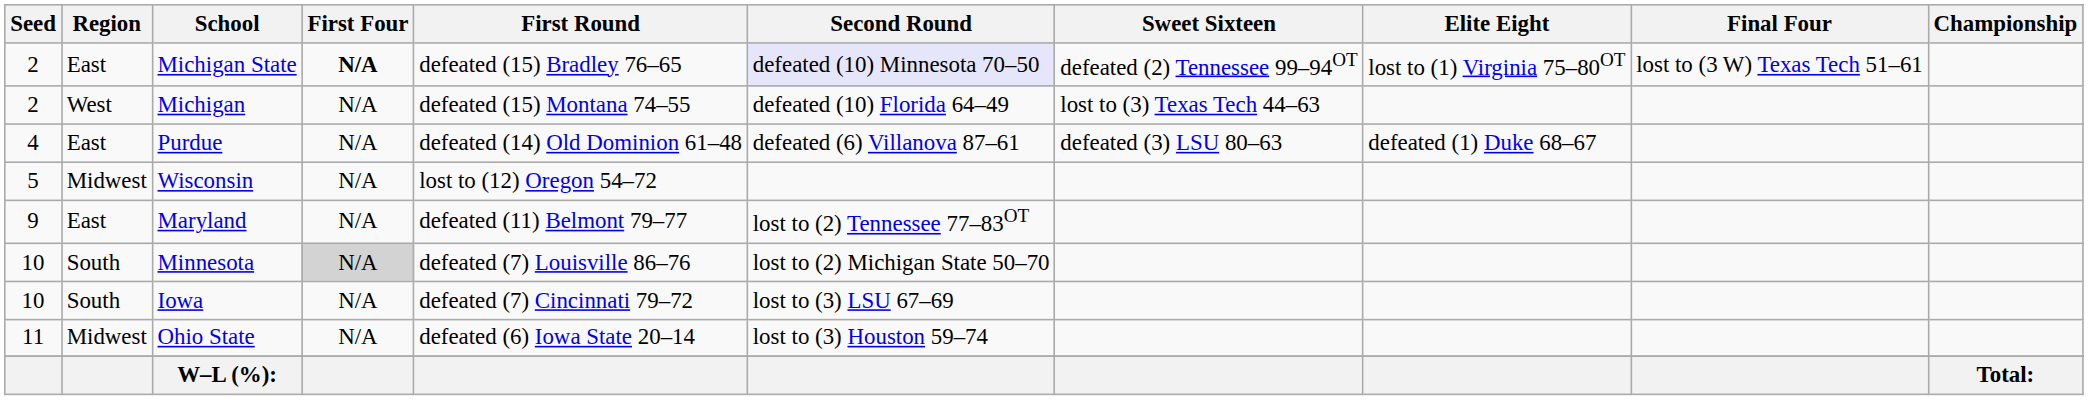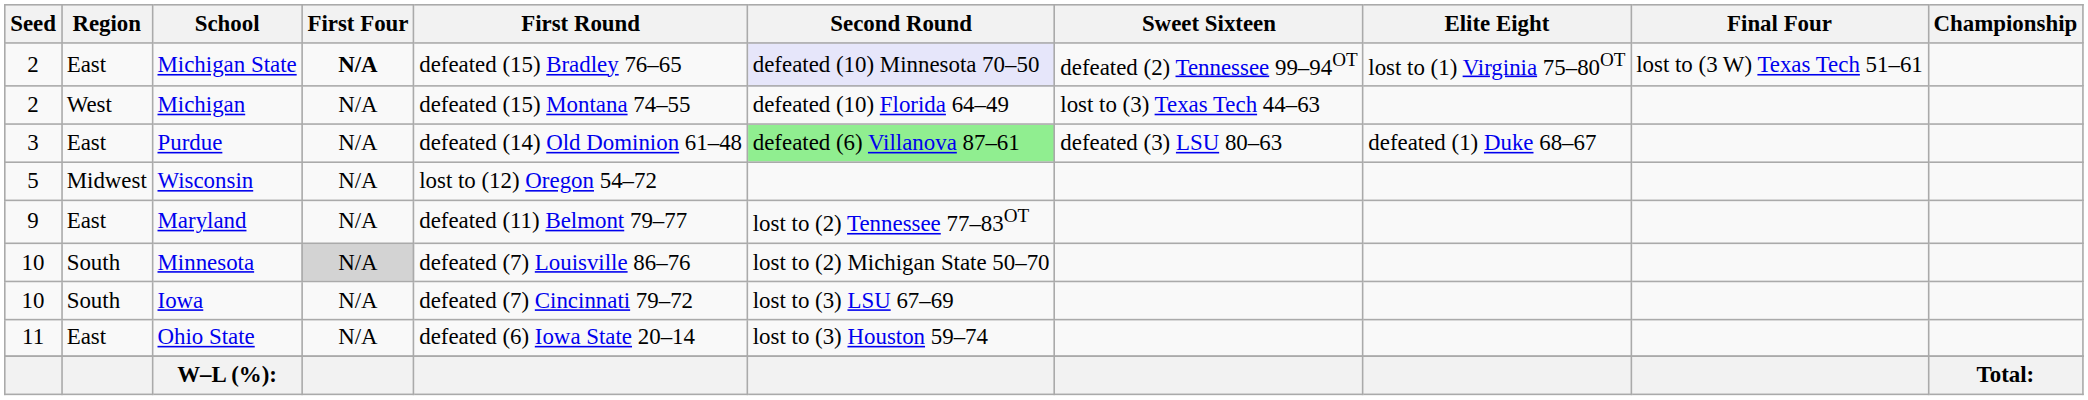Purdue | Seed: 4 -> 3
Purdue | Second Round: no background -> lightgreen background
Ohio State | Region: Midwest -> East
